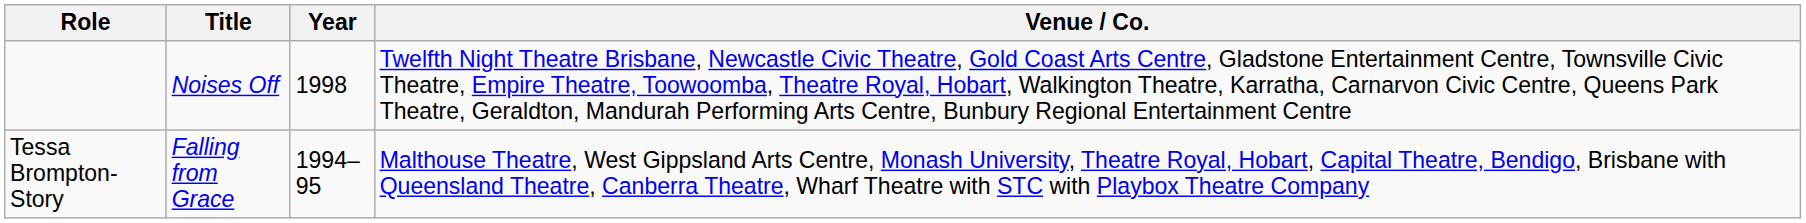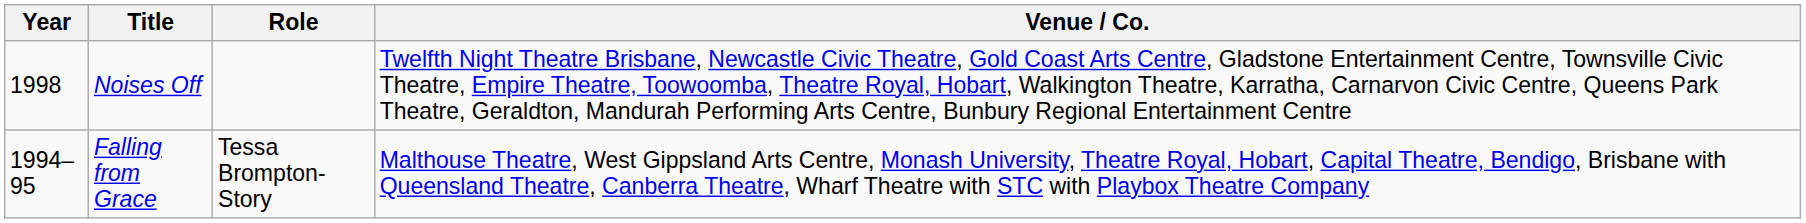columns swapped: Year <-> Role
